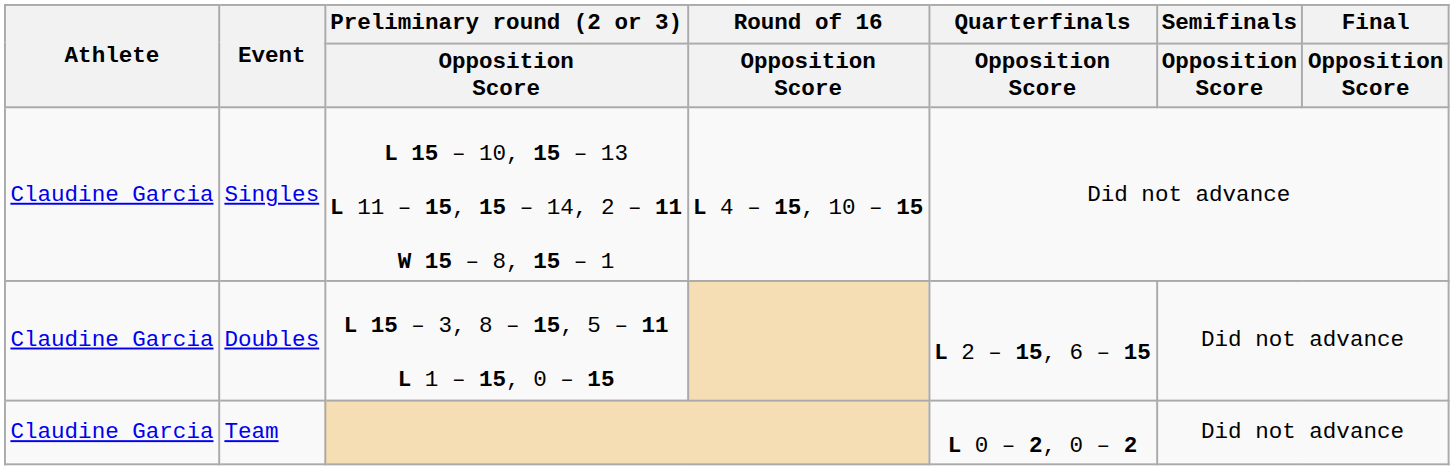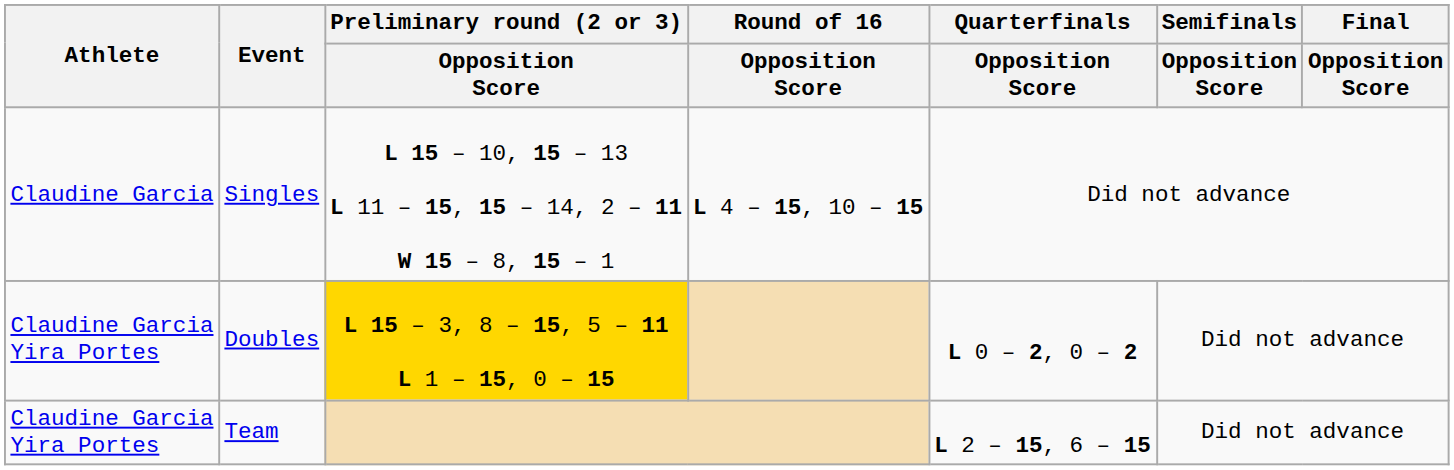Doubles | Athlete: Claudine Garcia -> Claudine Garcia Yira Portes
Doubles | Preliminary round (2 or 3) / Opposition Score: no background -> gold background
Doubles | Quarterfinals / Opposition Score: L 2 – 15, 6 – 15 -> L 0 – 2, 0 – 2
Team | Athlete: Claudine Garcia -> Claudine Garcia Yira Portes
Team | Quarterfinals / Opposition Score: L 0 – 2, 0 – 2 -> L 2 – 15, 6 – 15
